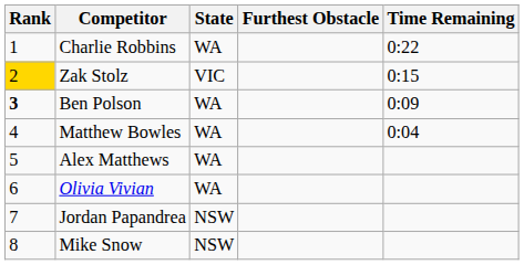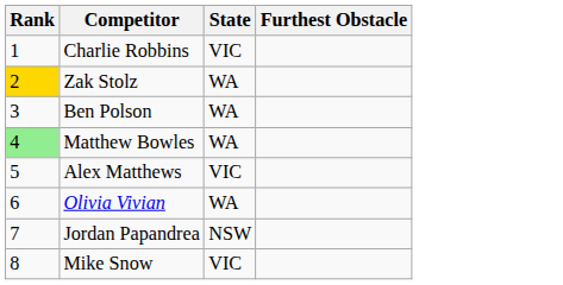- column: Time Remaining | 0:22 | 0:15 | 0:09 | 0:04
Charlie Robbins | State: WA -> VIC
Zak Stolz | State: VIC -> WA
Ben Polson | Rank: bold -> normal
Matthew Bowles | Rank: no background -> lightgreen background
Alex Matthews | State: WA -> VIC
Mike Snow | State: NSW -> VIC
